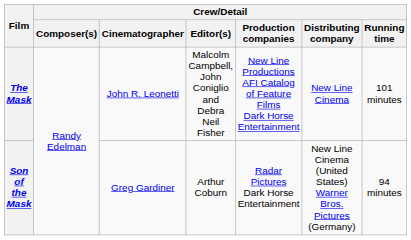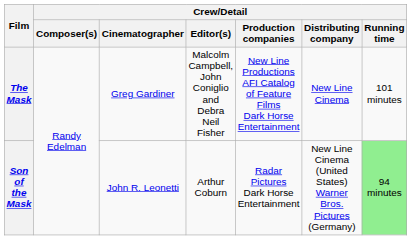The Mask | Crew/Detail / Cinematographer: John R. Leonetti -> Greg Gardiner
Son of the Mask | Crew/Detail / Cinematographer: Greg Gardiner -> John R. Leonetti
Son of the Mask | Crew/Detail / Running time: no background -> lightgreen background
